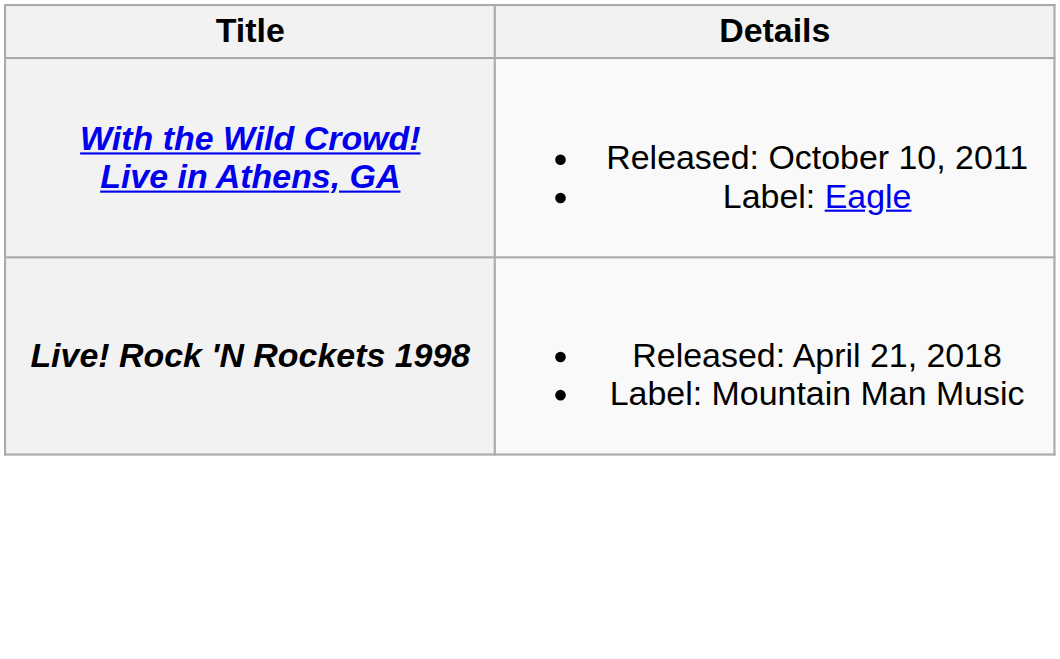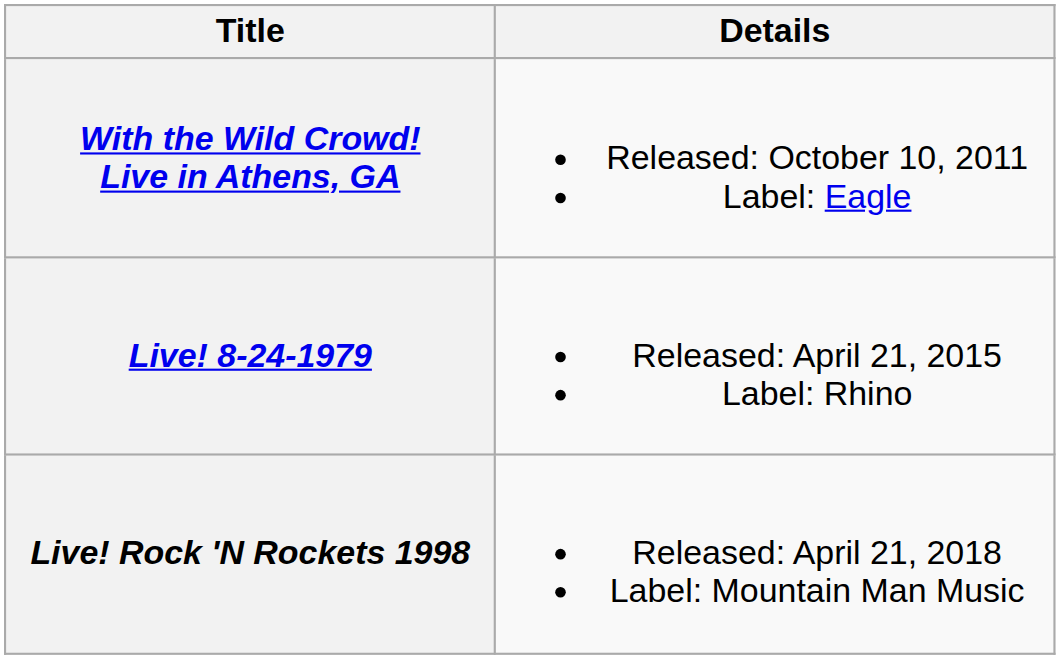+ row: Live! 8-24-1979 | Released: April 21, 2015 Label: Rhino
